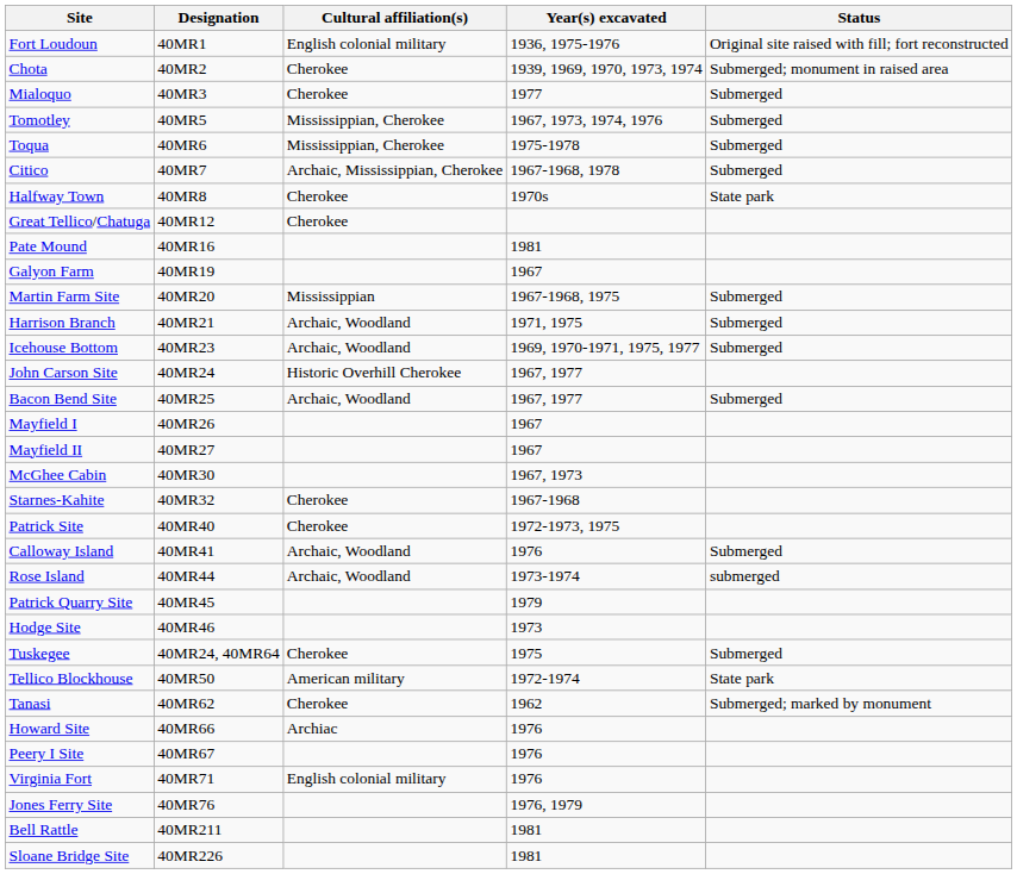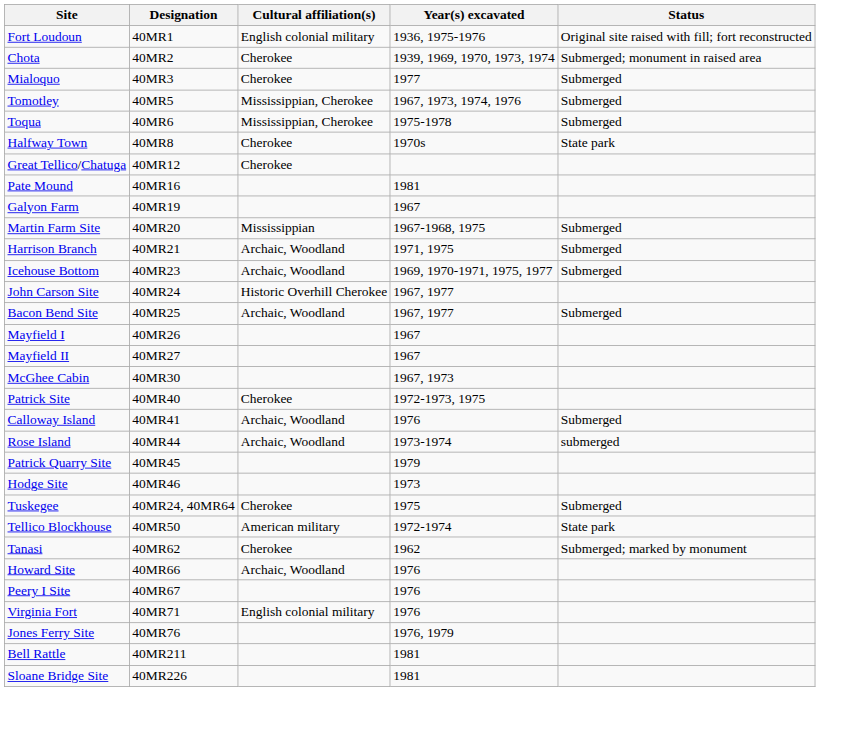- row: Citico | 40MR7 | Archaic, Mississippian, Cherokee | 1967-1968, 1978 | Submerged
- row: Starnes-Kahite | 40MR32 | Cherokee | 1967-1968
Howard Site | Cultural affiliation(s): Archiac -> Archaic, Woodland
